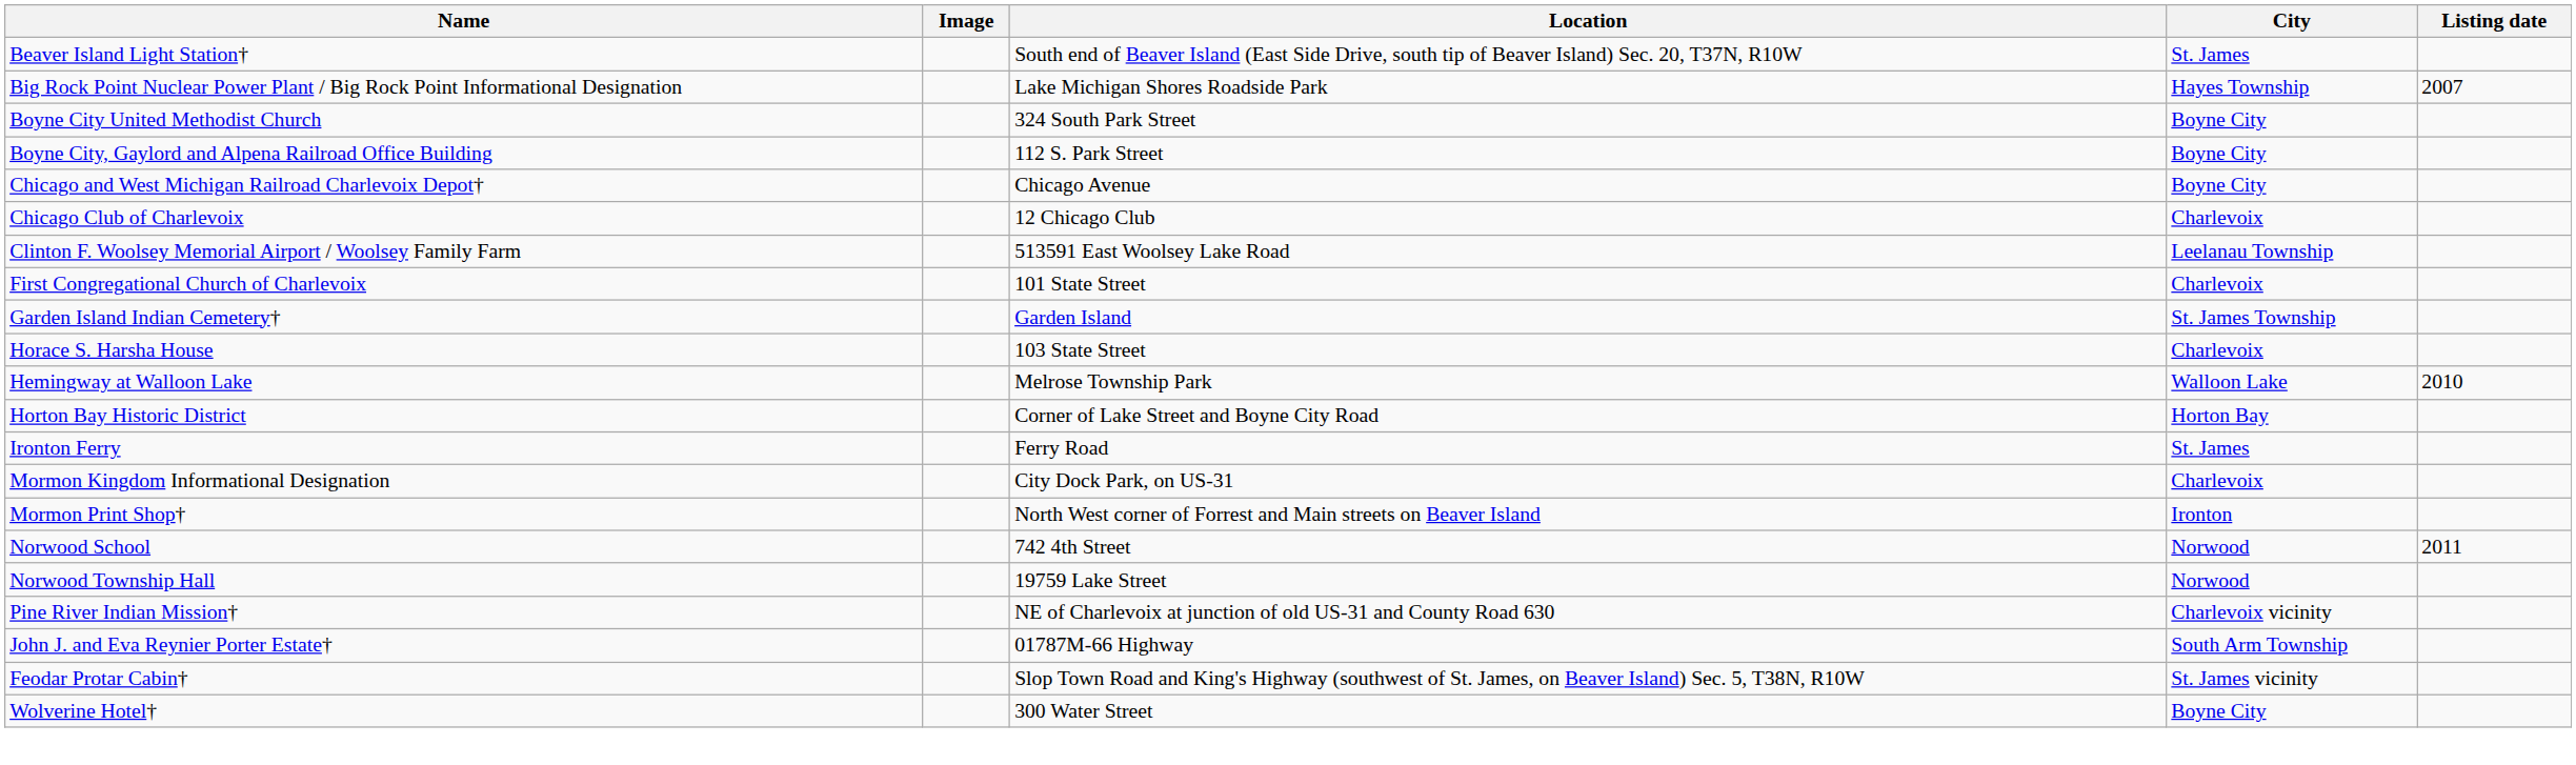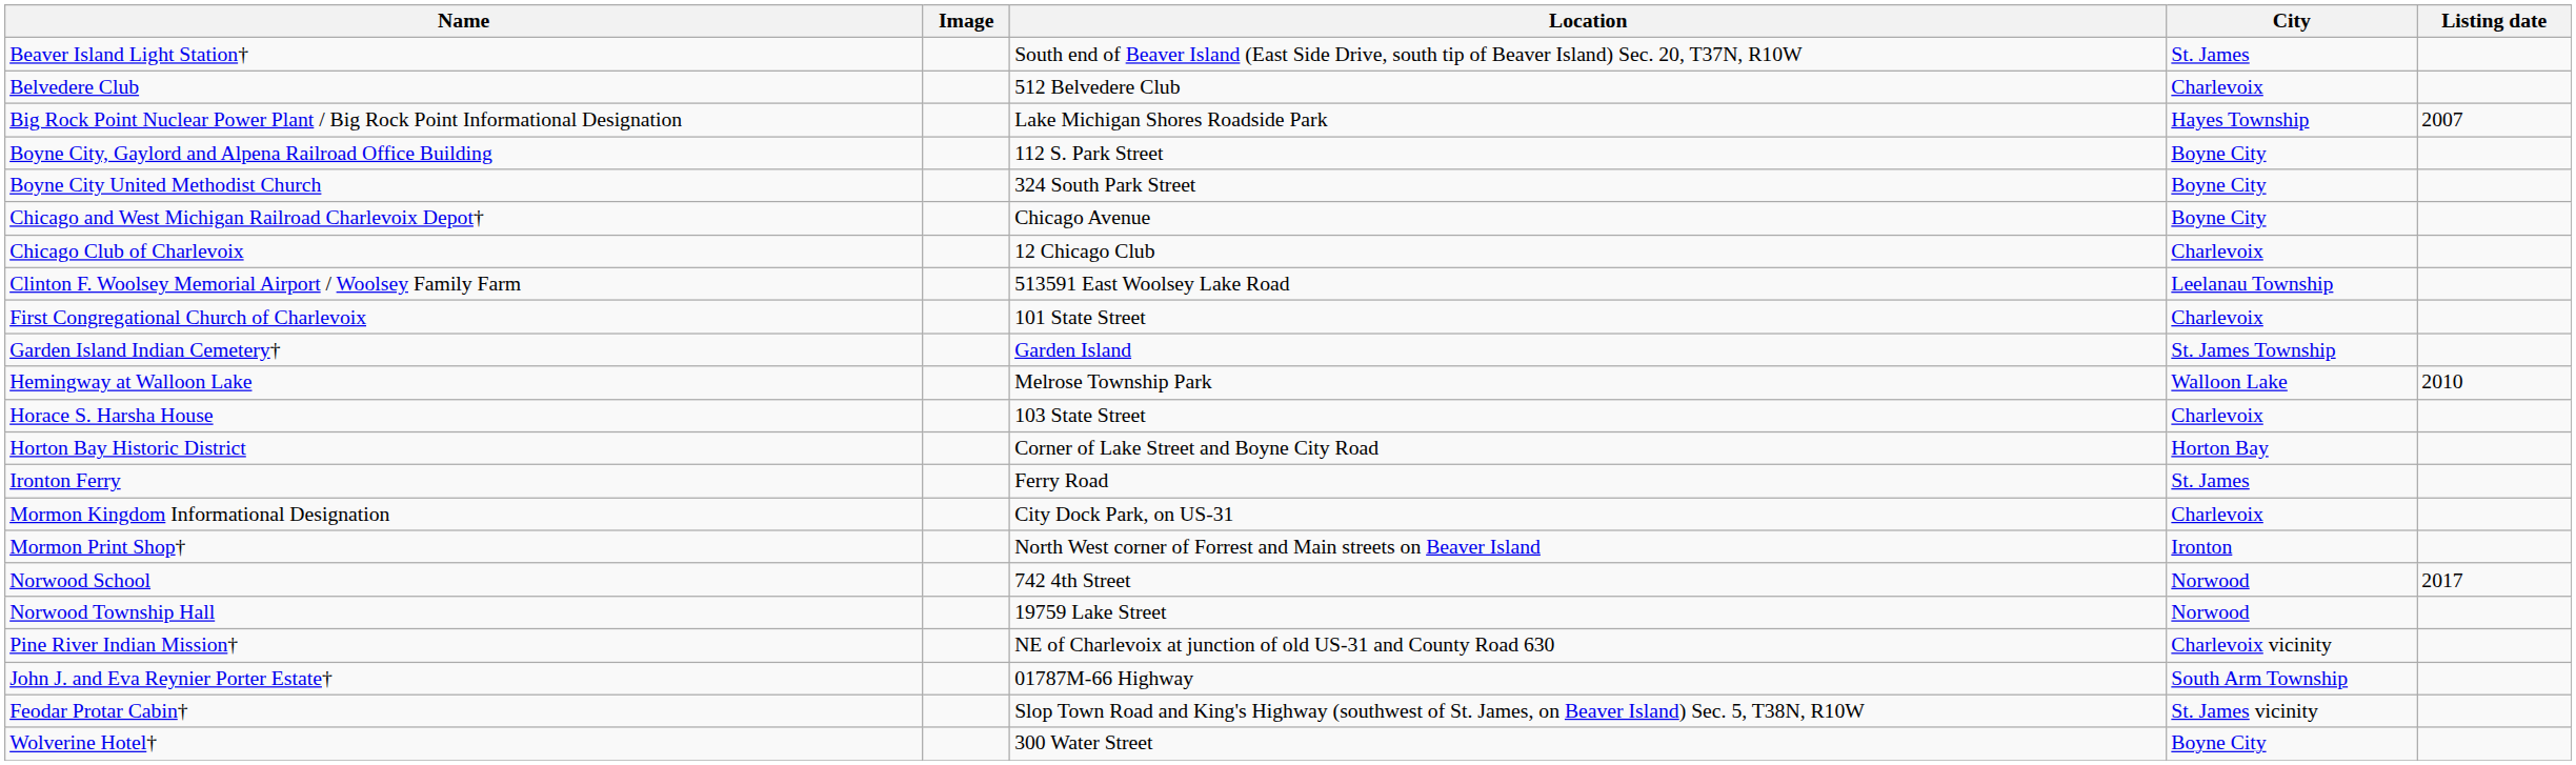+ row: Belvedere Club | 512 Belvedere Club | Charlevoix
rows swapped: Boyne City United Methodist Church <-> Boyne City, Gaylord and Alpena Railroad Office Building
rows swapped: Horace S. Harsha House <-> Hemingway at Walloon Lake
Norwood School | Listing date: 2011 -> 2017
